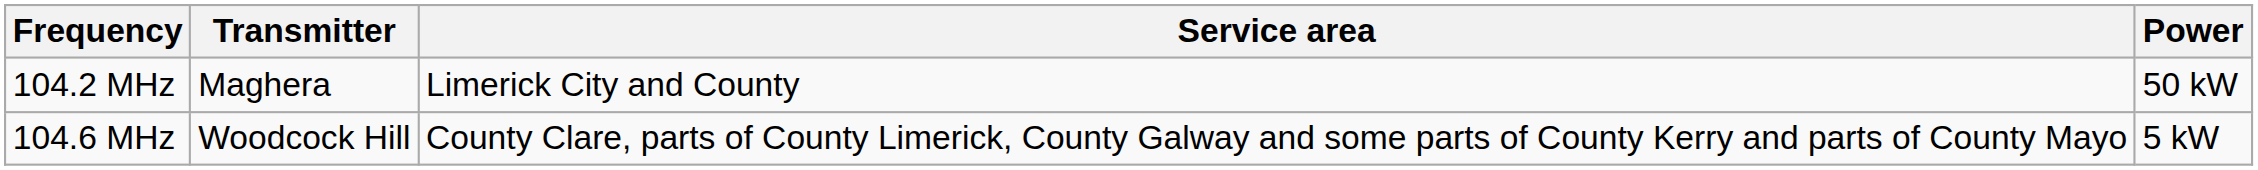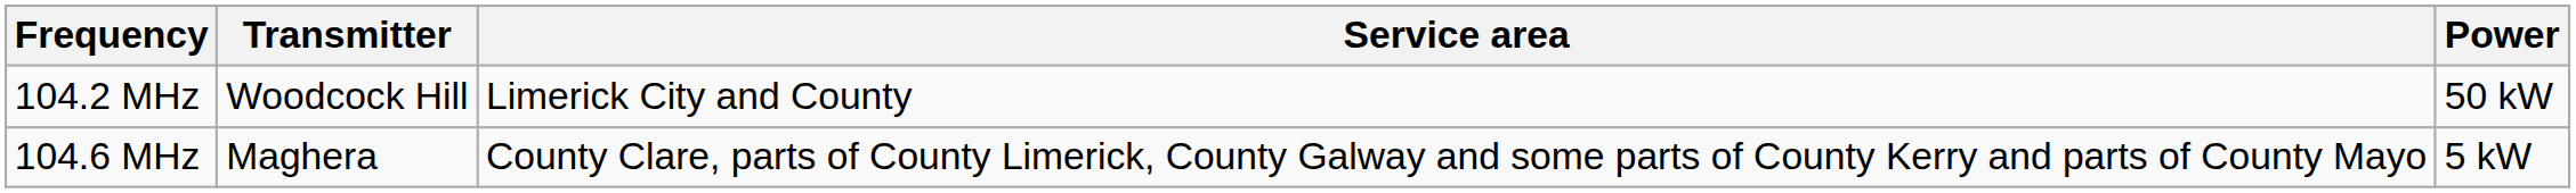104.2 MHz | Transmitter: Maghera -> Woodcock Hill
104.6 MHz | Transmitter: Woodcock Hill -> Maghera
